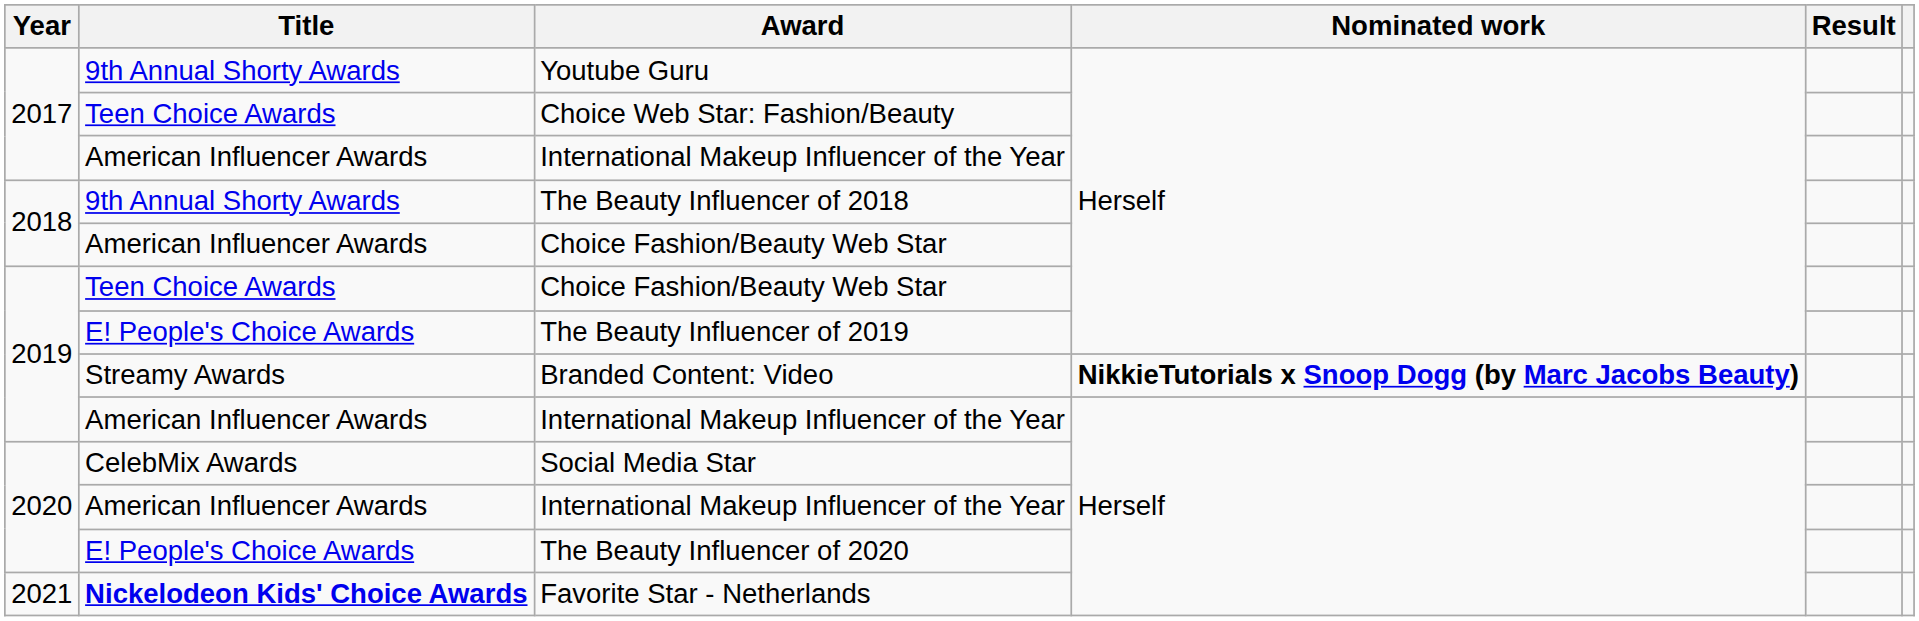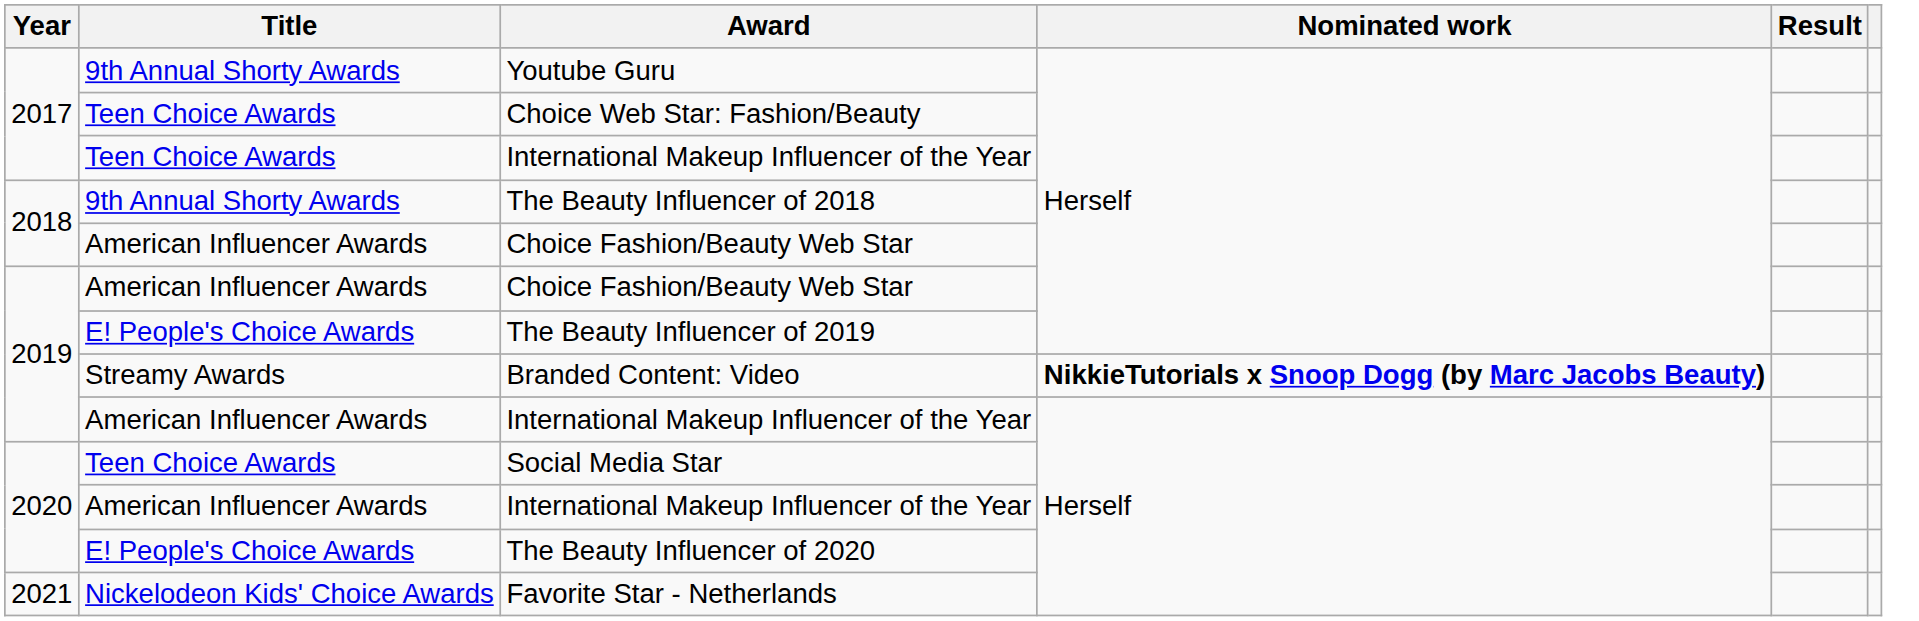2017 / International Makeup Influencer of the Year | Title: American Influencer Awards -> Teen Choice Awards
2019 / Choice Fashion/Beauty Web Star | Title: Teen Choice Awards -> American Influencer Awards
Social Media Star | Title: CelebMix Awards -> Teen Choice Awards
Favorite Star - Netherlands | Title: bold -> normal
